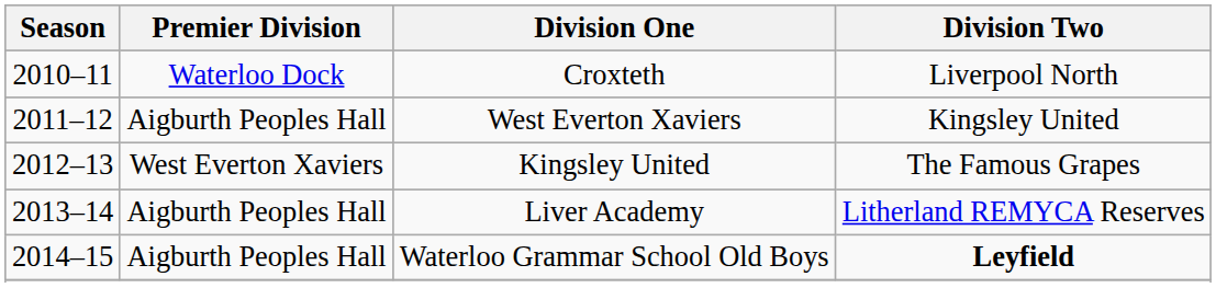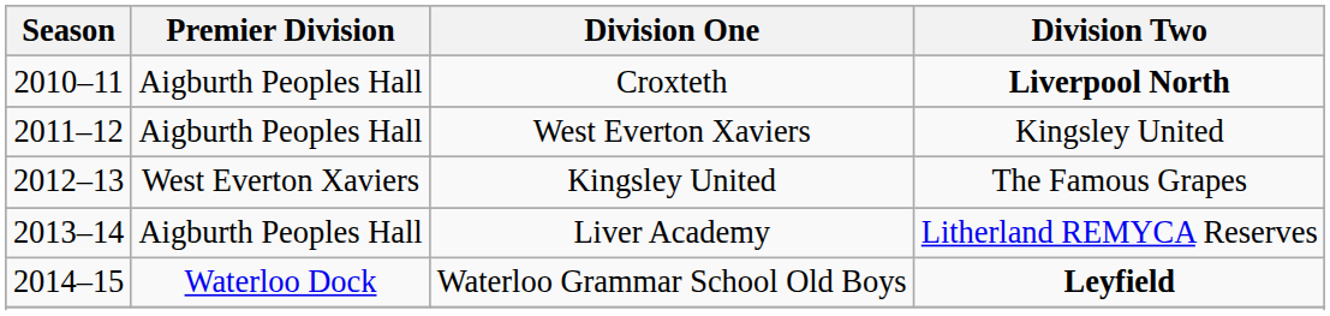Croxteth | Premier Division: Waterloo Dock -> Aigburth Peoples Hall
Croxteth | Division Two: normal -> bold
Waterloo Grammar School Old Boys | Premier Division: Aigburth Peoples Hall -> Waterloo Dock
